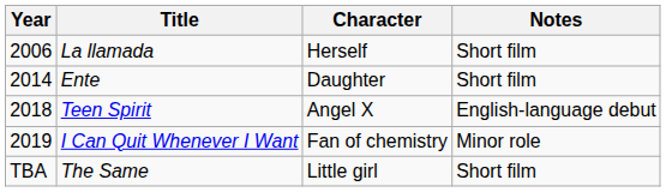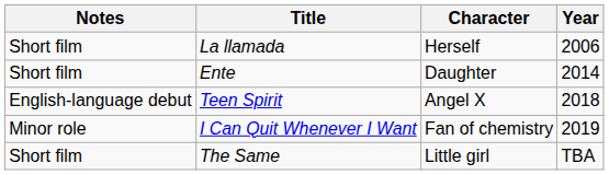columns swapped: Year <-> Notes
